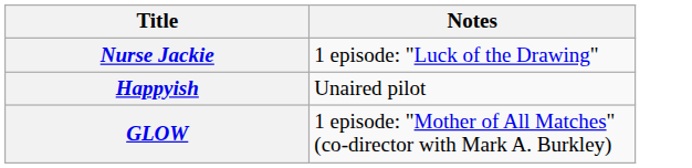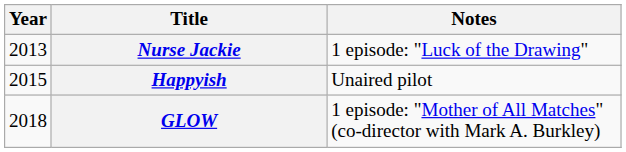+ column: Year | 2013 | 2015 | 2018
